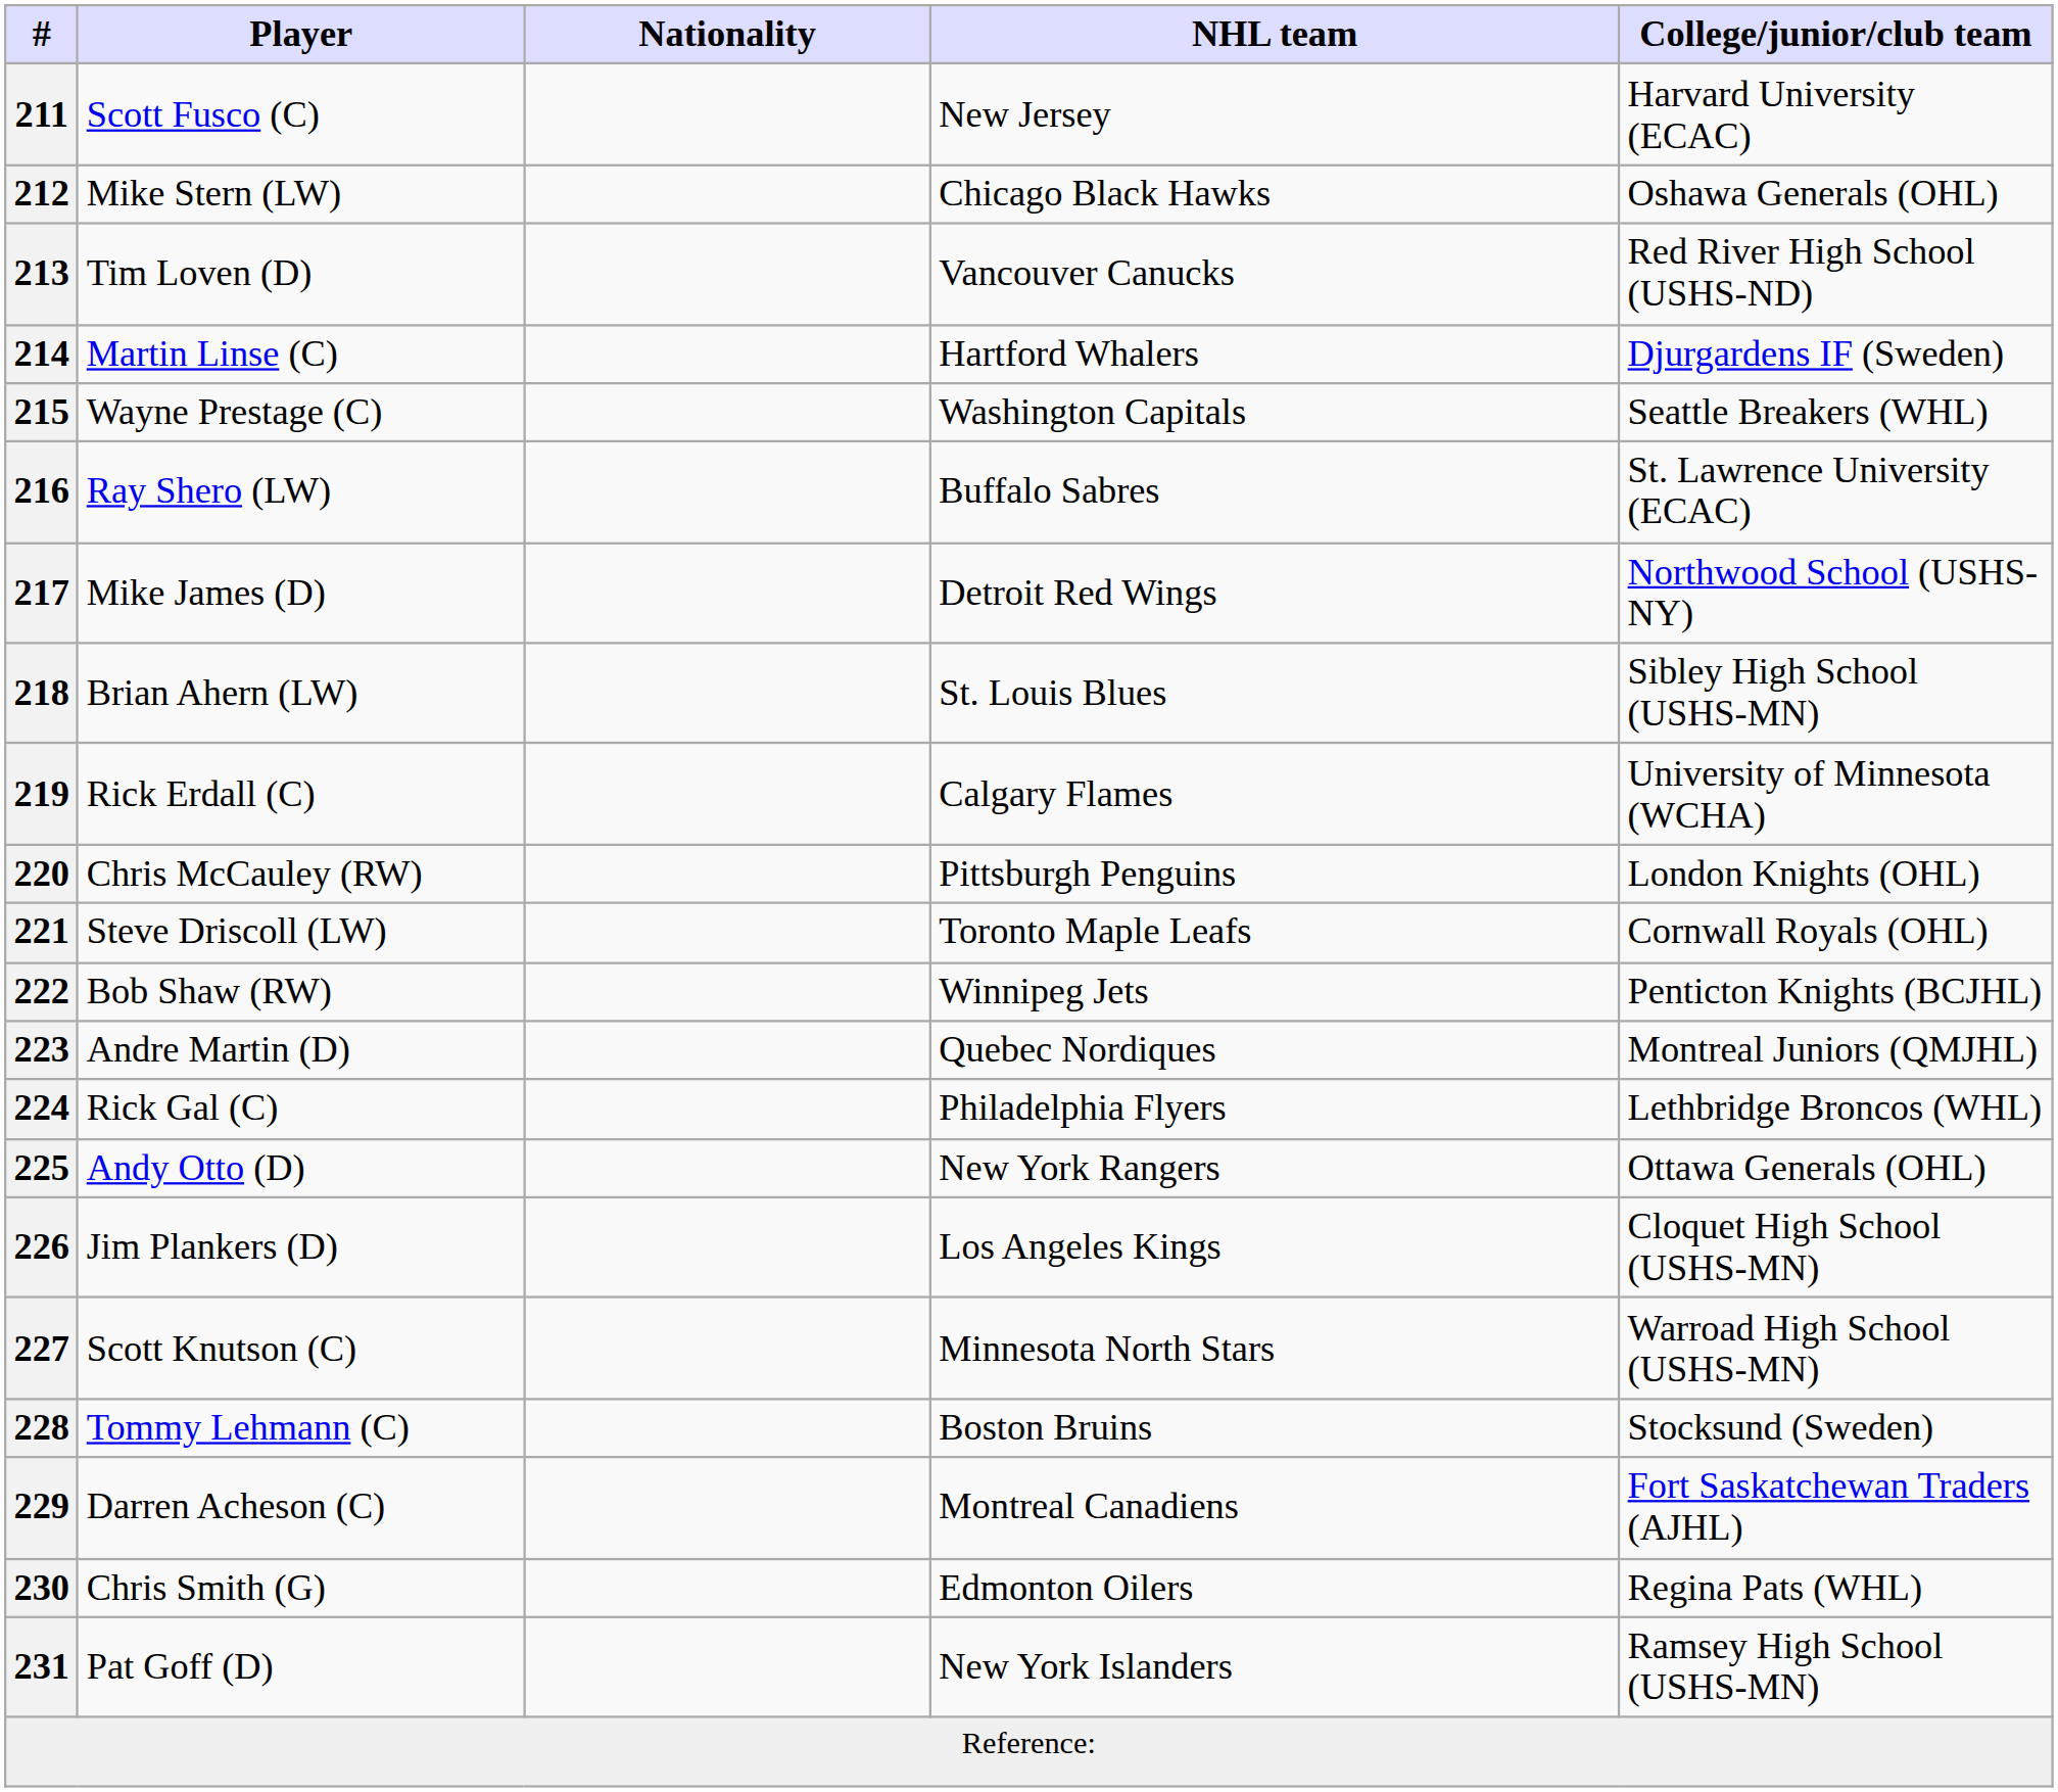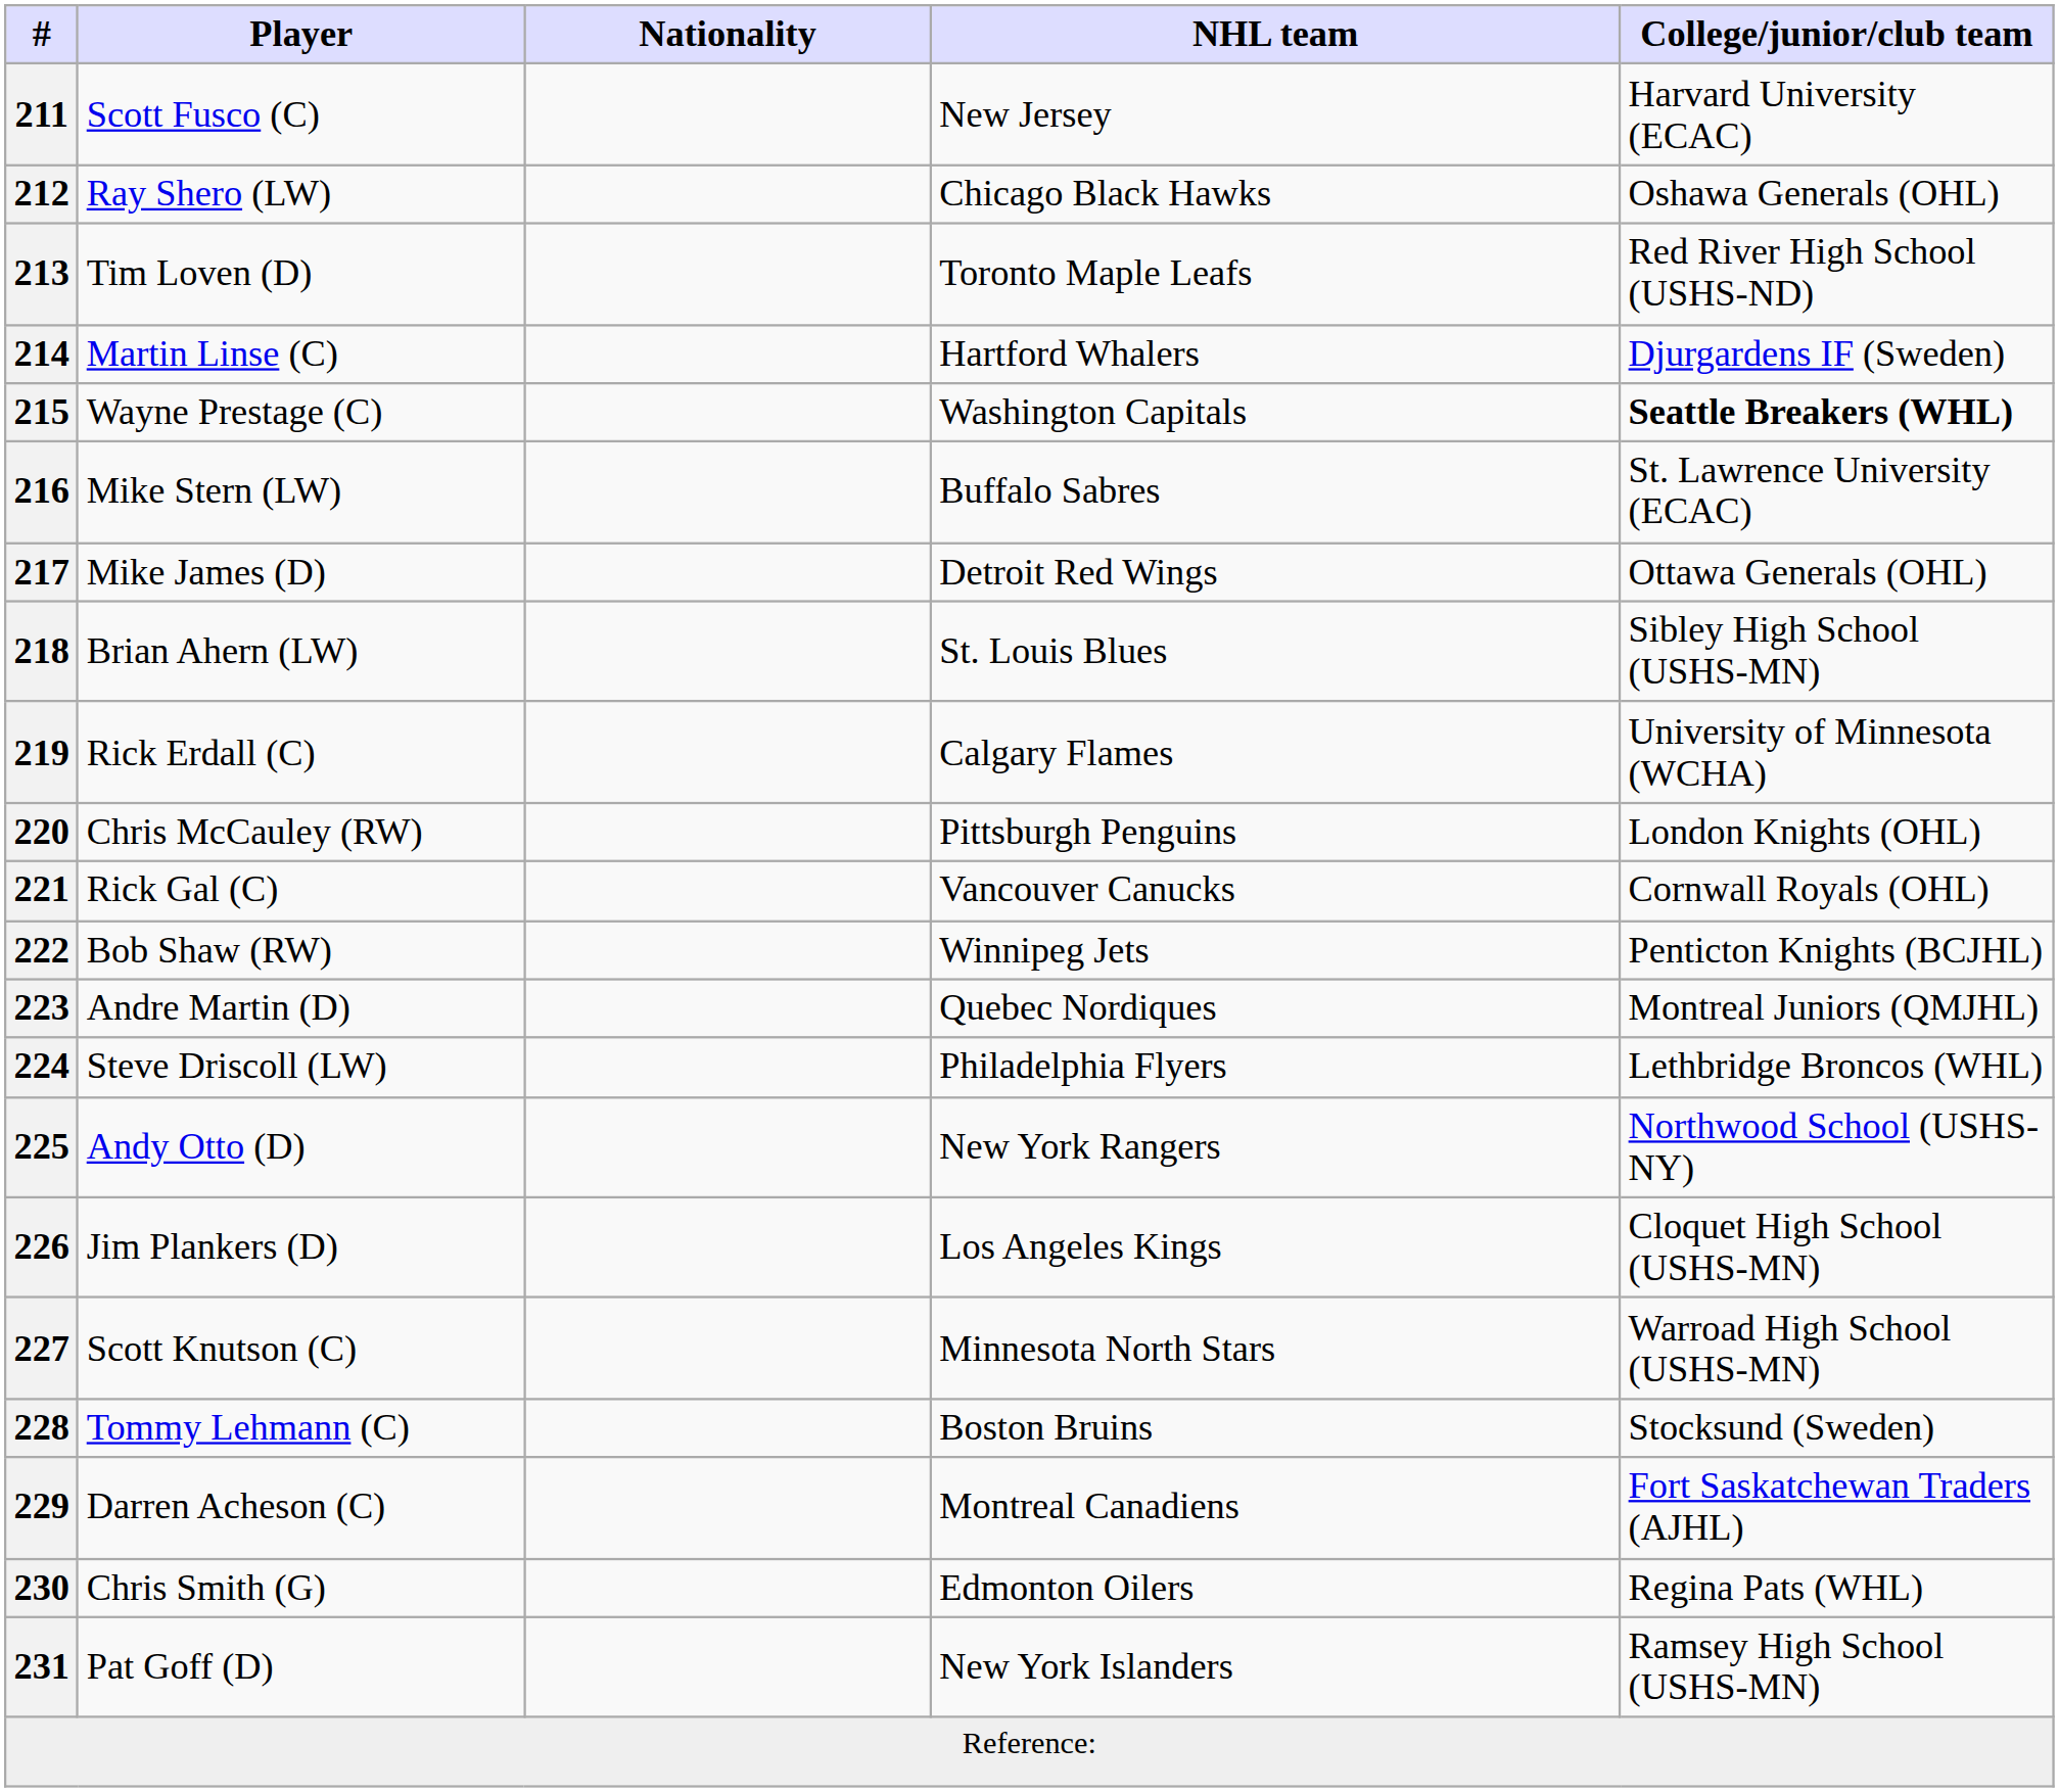212 | Player: Mike Stern (LW) -> Ray Shero (LW)
213 | NHL team: Vancouver Canucks -> Toronto Maple Leafs
215 | College/junior/club team: normal -> bold
216 | Player: Ray Shero (LW) -> Mike Stern (LW)
217 | College/junior/club team: Northwood School (USHS-NY) -> Ottawa Generals (OHL)
221 | Player: Steve Driscoll (LW) -> Rick Gal (C)
221 | NHL team: Toronto Maple Leafs -> Vancouver Canucks
224 | Player: Rick Gal (C) -> Steve Driscoll (LW)
225 | College/junior/club team: Ottawa Generals (OHL) -> Northwood School (USHS-NY)
